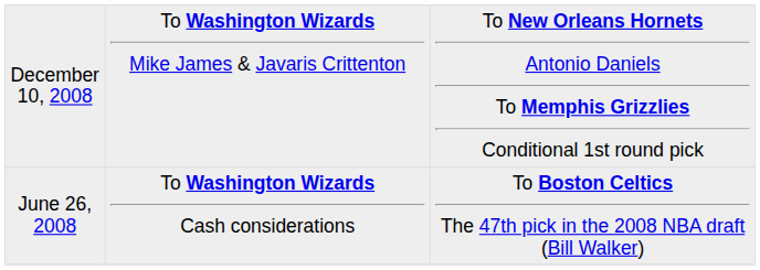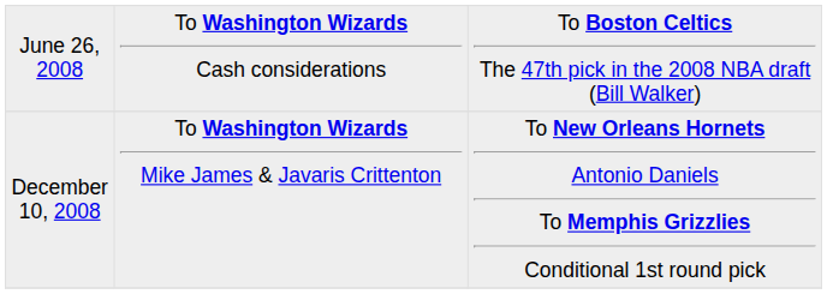rows swapped: June 26, 2008 <-> December 10, 2008
